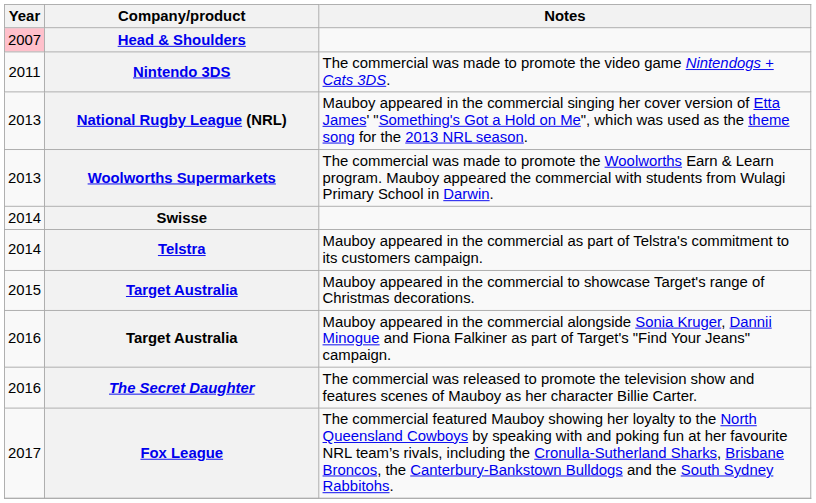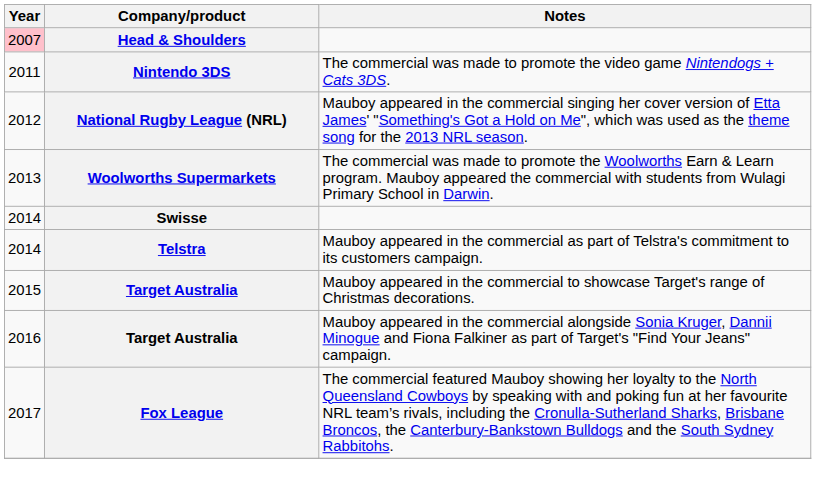National Rugby League (NRL) | Year: 2013 -> 2012
- row: 2016 | The Secret Daughter | The commercial was released to promote the television show and features scenes of Mauboy as her character Billie Carter.
